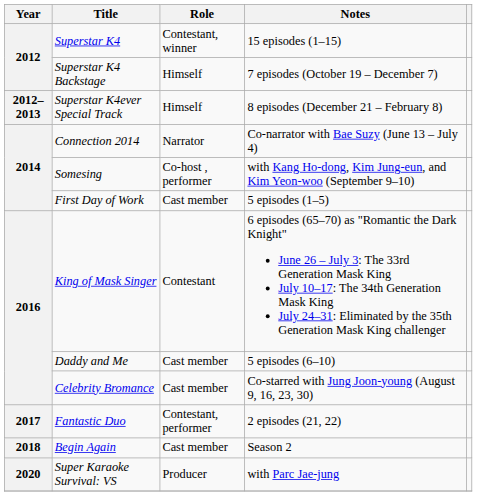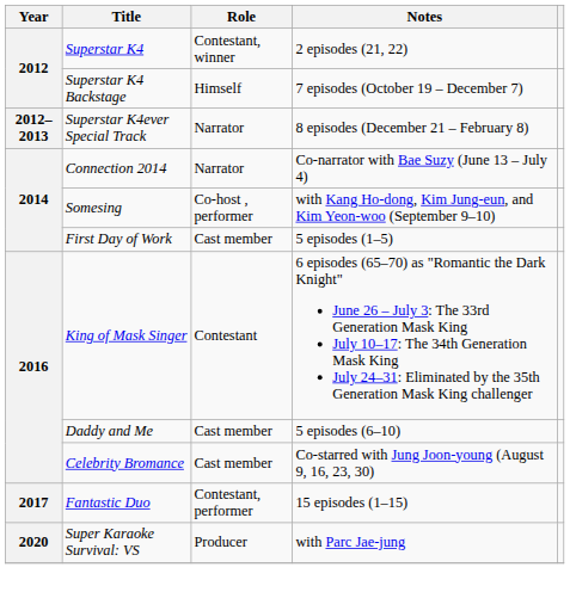Superstar K4 | Notes: 15 episodes (1–15) -> 2 episodes (21, 22)
Superstar K4ever Special Track | Role: Himself -> Narrator
Fantastic Duo | Notes: 2 episodes (21, 22) -> 15 episodes (1–15)
- row: 2018 | Begin Again | Cast member | Season 2
